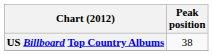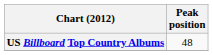US Billboard Top Country Albums | Peak position: 38 -> 48
